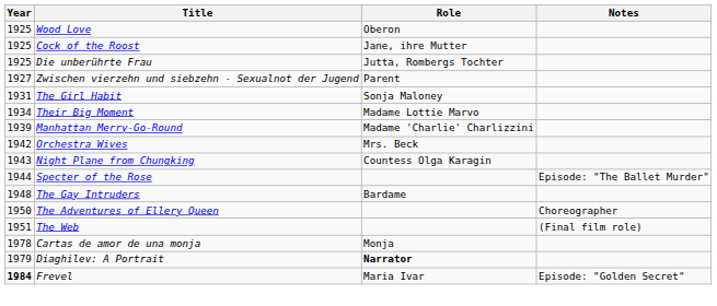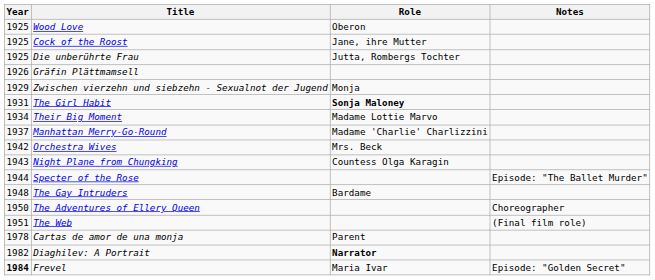+ row: 1926 | Gräfin Plättmamsell
Zwischen vierzehn und siebzehn - Sexualnot der Jugend | Year: 1927 -> 1929
Zwischen vierzehn und siebzehn - Sexualnot der Jugend | Role: Parent -> Monja
The Girl Habit | Role: normal -> bold
Manhattan Merry-Go-Round | Year: 1939 -> 1937
Cartas de amor de una monja | Role: Monja -> Parent
Diaghilev: A Portrait | Year: 1979 -> 1982
